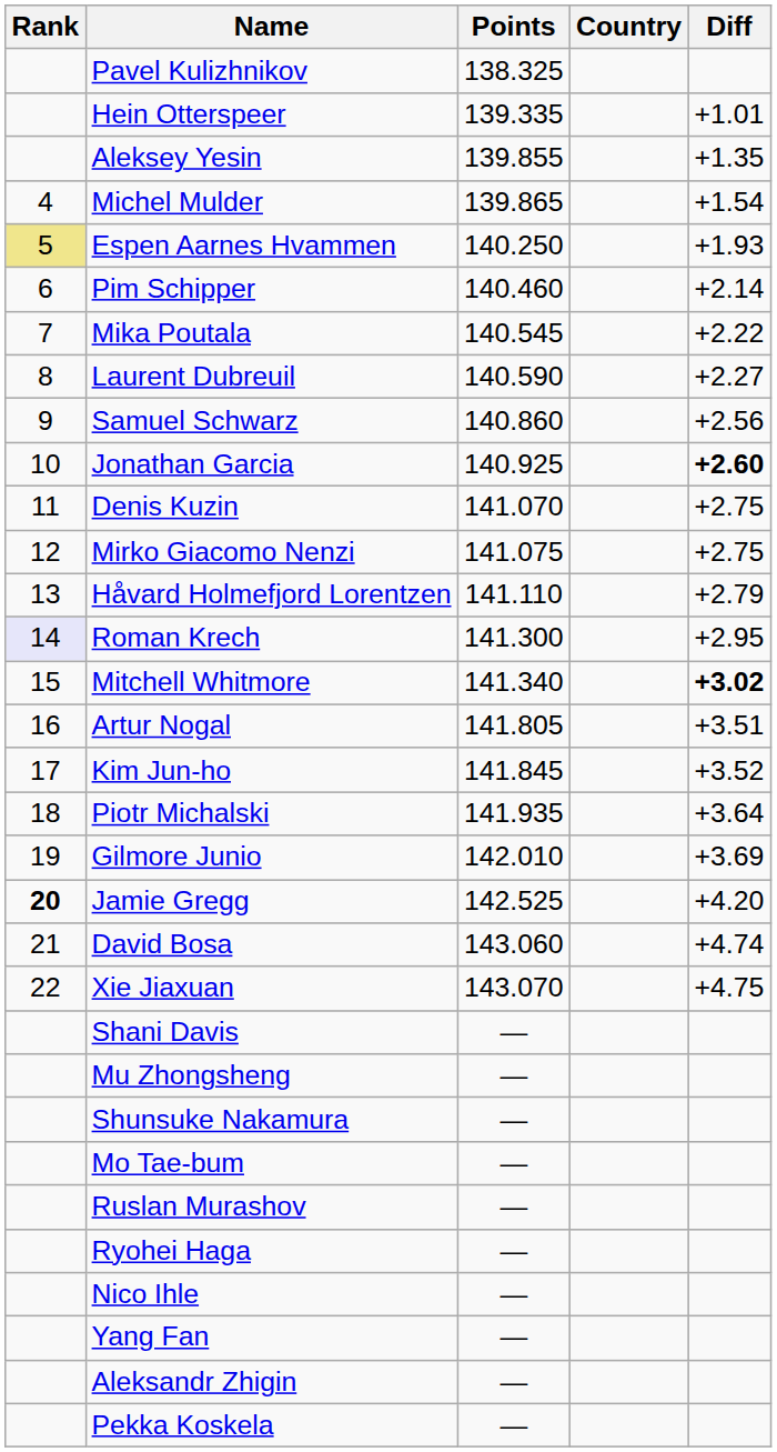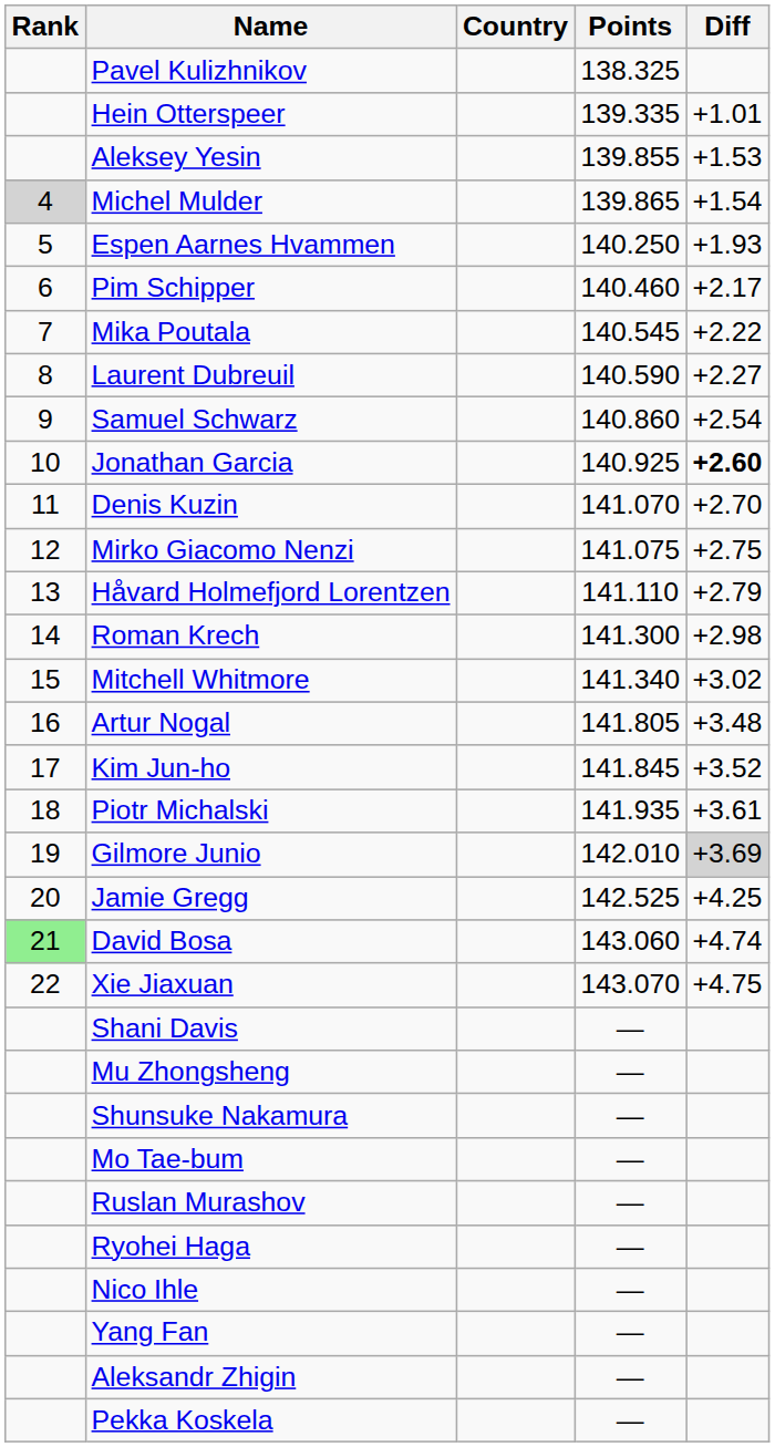columns swapped: Country <-> Points
Aleksey Yesin | Diff: +1.35 -> +1.53
Michel Mulder | Rank: no background -> lightgrey background
Espen Aarnes Hvammen | Rank: khaki background -> no background
Pim Schipper | Diff: +2.14 -> +2.17
Samuel Schwarz | Diff: +2.56 -> +2.54
Denis Kuzin | Diff: +2.75 -> +2.70
Roman Krech | Rank: lavender background -> no background
Roman Krech | Diff: +2.95 -> +2.98
Mitchell Whitmore | Diff: bold -> normal
Artur Nogal | Diff: +3.51 -> +3.48
Piotr Michalski | Diff: +3.64 -> +3.61
Gilmore Junio | Diff: no background -> lightgrey background
Jamie Gregg | Rank: bold -> normal
Jamie Gregg | Diff: +4.20 -> +4.25
David Bosa | Rank: no background -> lightgreen background
